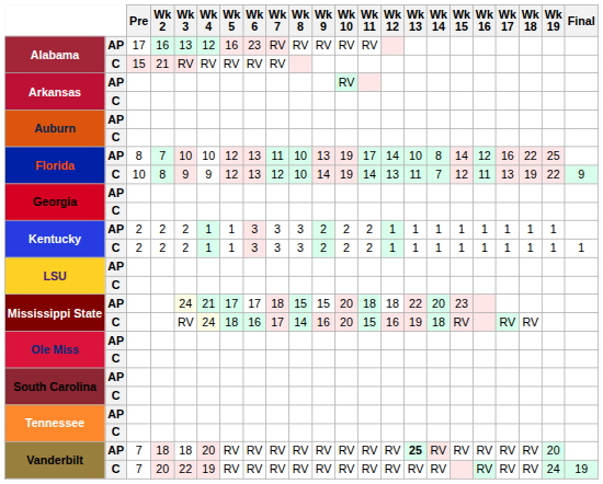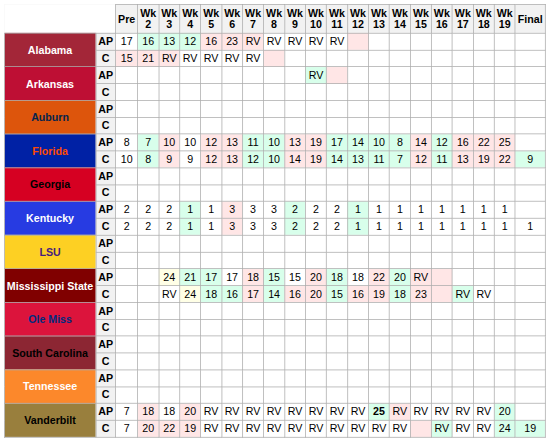Mississippi State / AP | Wk 15: 23 -> RV
Mississippi State / C | Wk 15: RV -> 23
